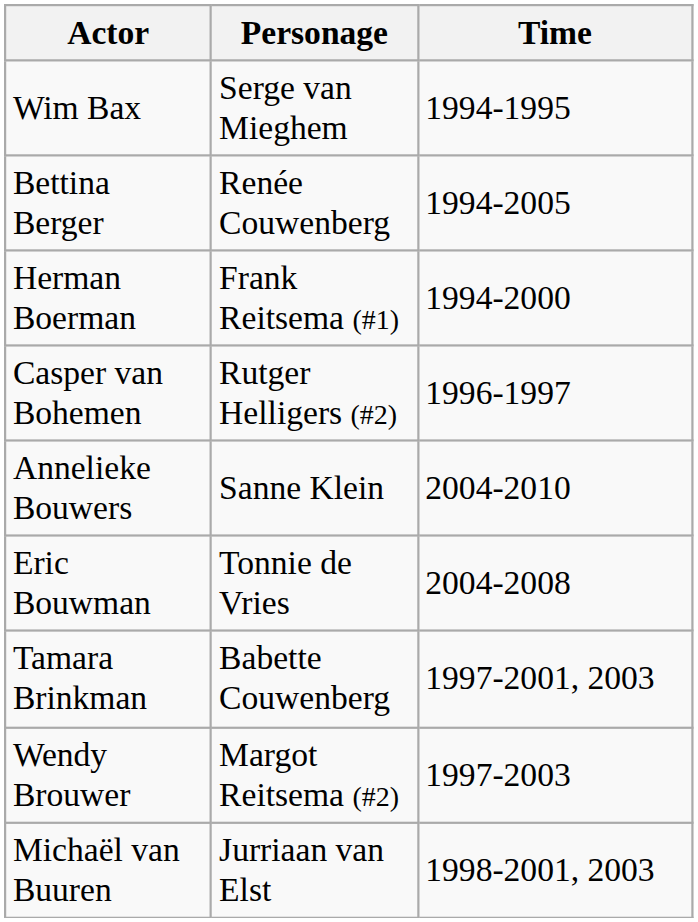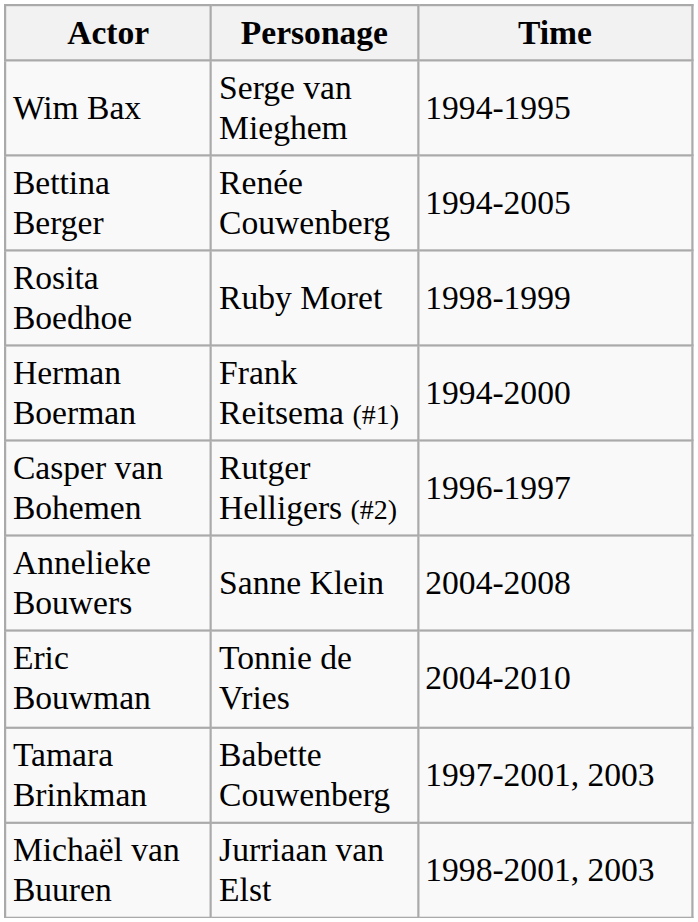+ row: Rosita Boedhoe | Ruby Moret | 1998-1999
Annelieke Bouwers | Time: 2004-2010 -> 2004-2008
Eric Bouwman | Time: 2004-2008 -> 2004-2010
- row: Wendy Brouwer | Margot Reitsema (#2) | 1997-2003
